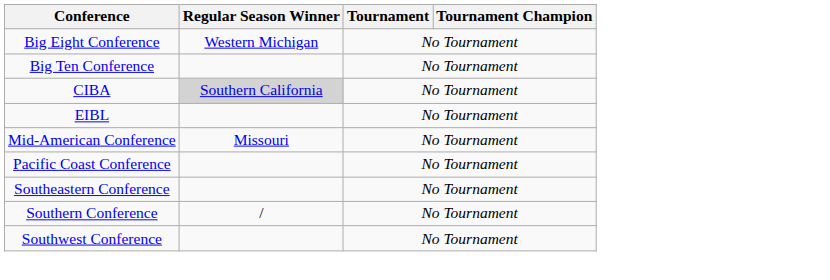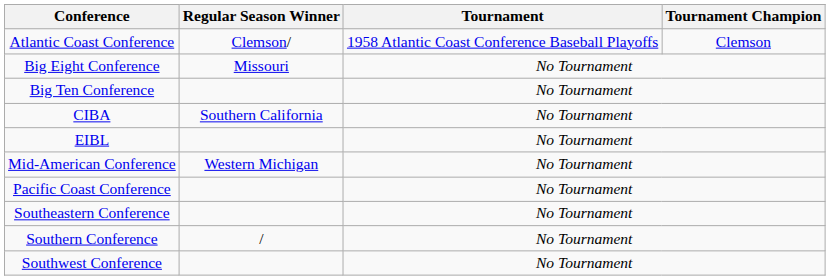+ row: Atlantic Coast Conference | Clemson/ | 1958 Atlantic Coast Conference Baseball Playoffs | Clemson
Big Eight Conference | Regular Season Winner: Western Michigan -> Missouri
CIBA | Regular Season Winner: lightgrey background -> no background
Mid-American Conference | Regular Season Winner: Missouri -> Western Michigan
